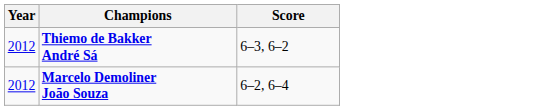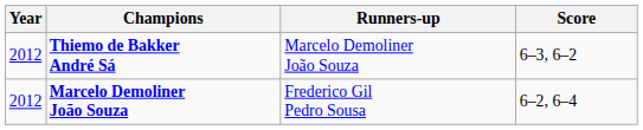+ column: Runners-up | Marcelo Demoliner João Souza | Frederico Gil Pedro Sousa
